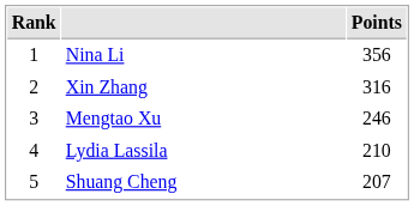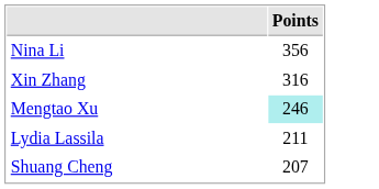- column: Rank | 1 | 2 | 3 | 4 | 5
Mengtao Xu | Points: no background -> paleturquoise background
Lydia Lassila | Points: 210 -> 211
